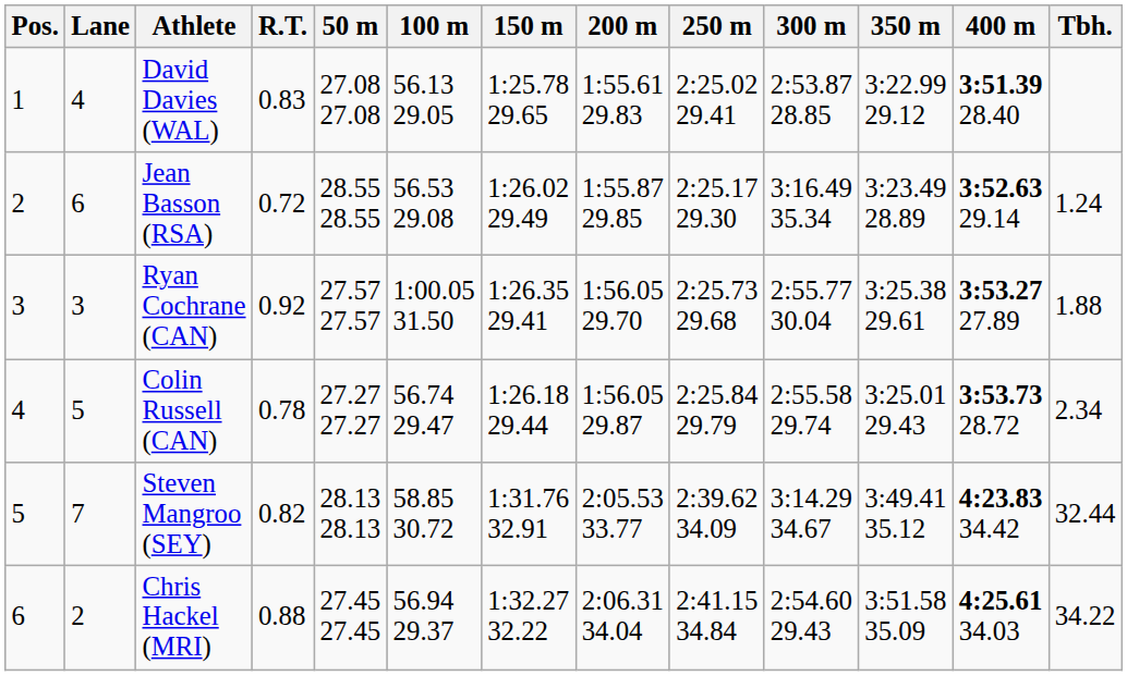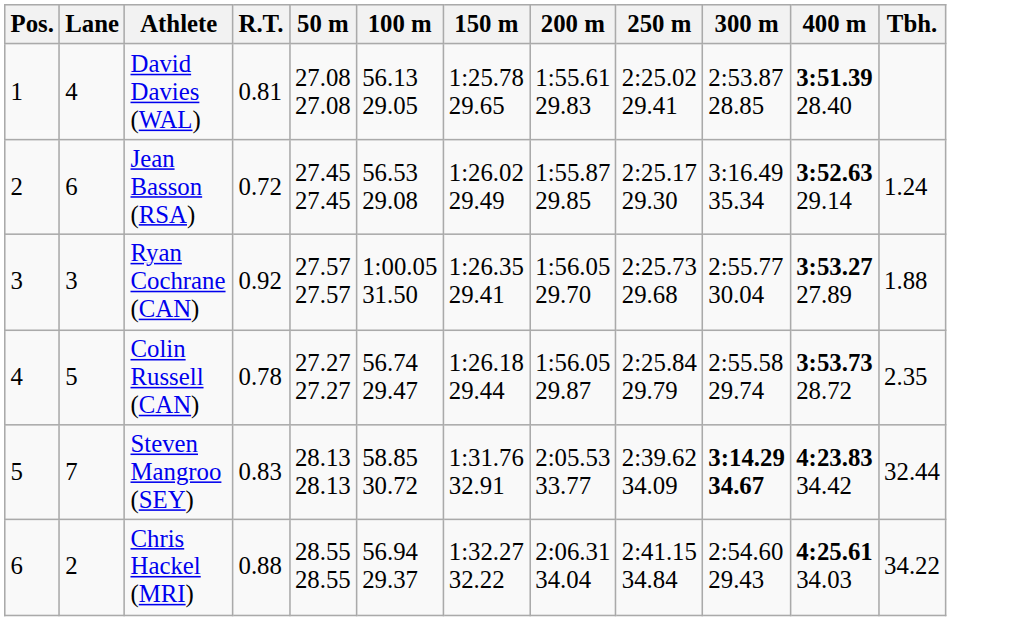- column: 350 m | 3:22.99 29.12 | 3:23.49 28.89 | 3:25.38 29.61 | 3:25.01 29.43 | 3:49.41 35.12 | 3:51.58 35.09
David Davies (WAL) | R.T.: 0.83 -> 0.81
Jean Basson (RSA) | 50 m: 28.55 28.55 -> 27.45 27.45
Colin Russell (CAN) | Tbh.: 2.34 -> 2.35
Steven Mangroo (SEY) | R.T.: 0.82 -> 0.83
Steven Mangroo (SEY) | 300 m: normal -> bold
Chris Hackel (MRI) | 50 m: 27.45 27.45 -> 28.55 28.55
